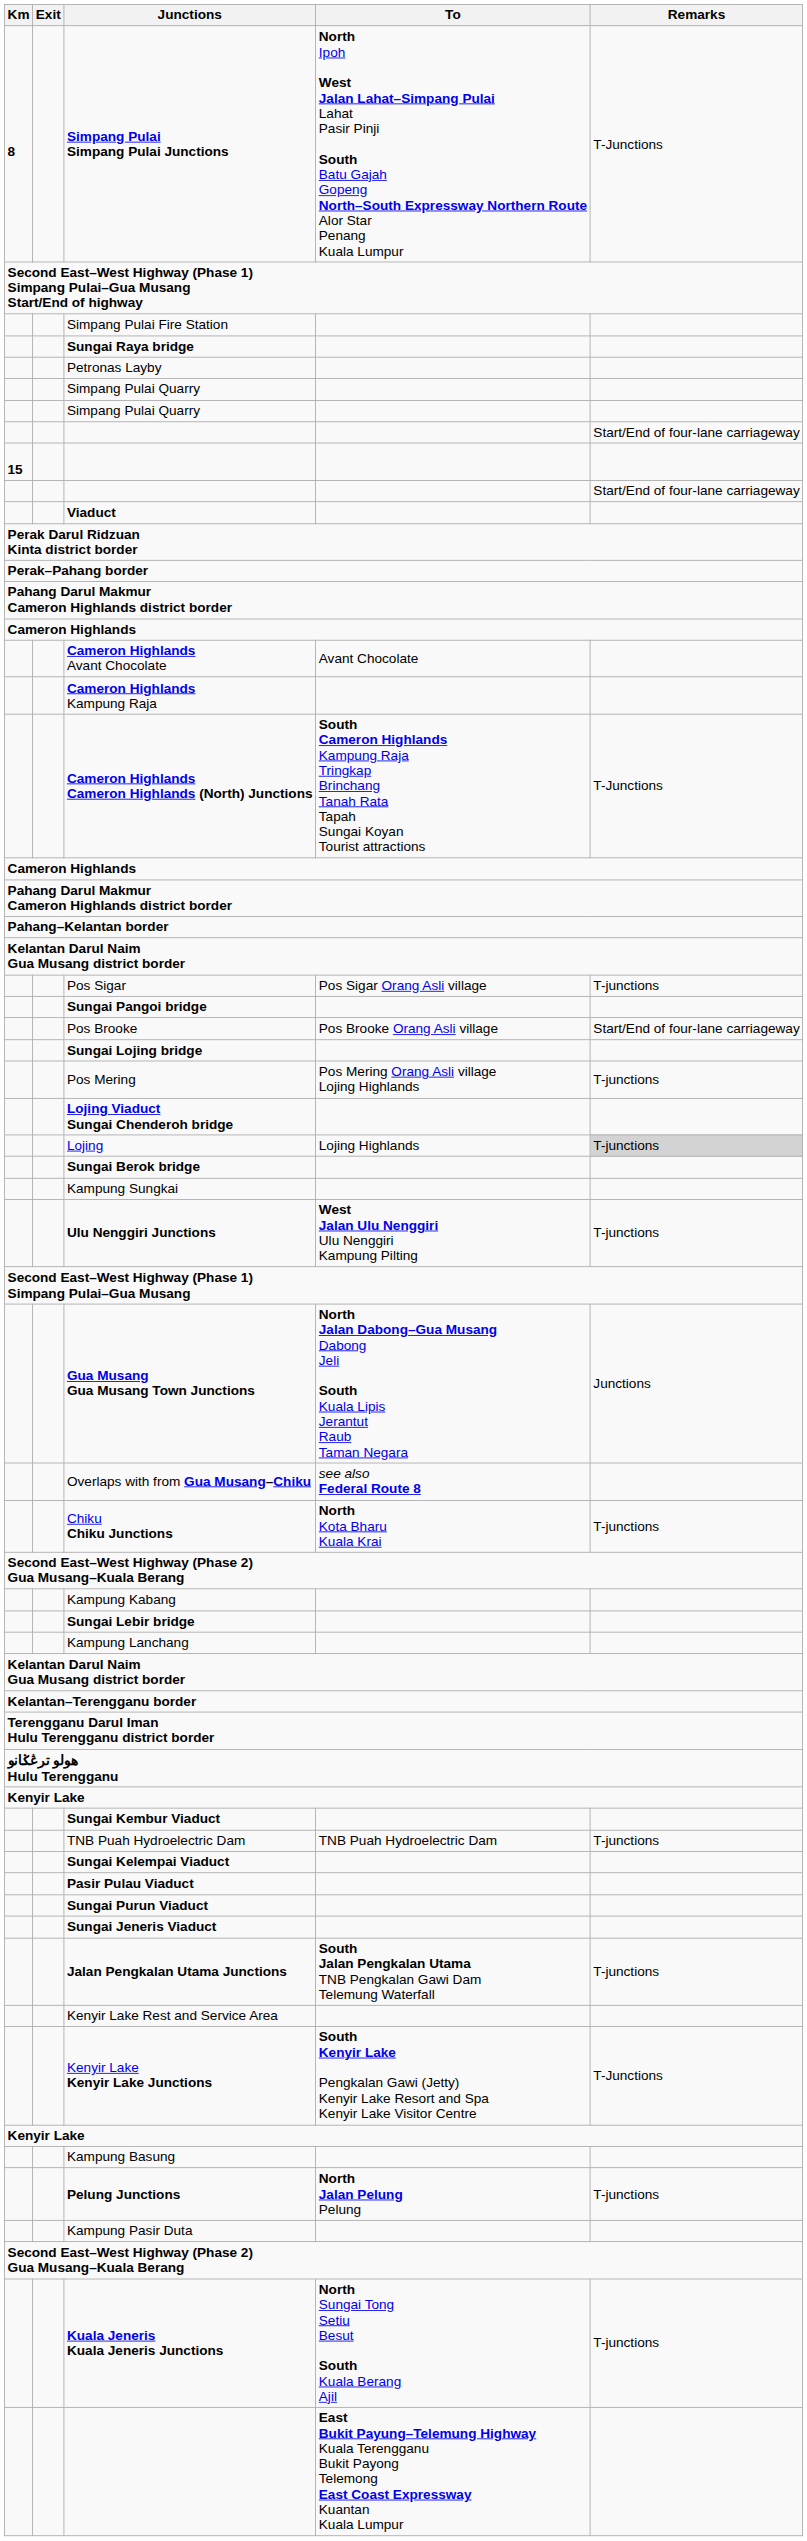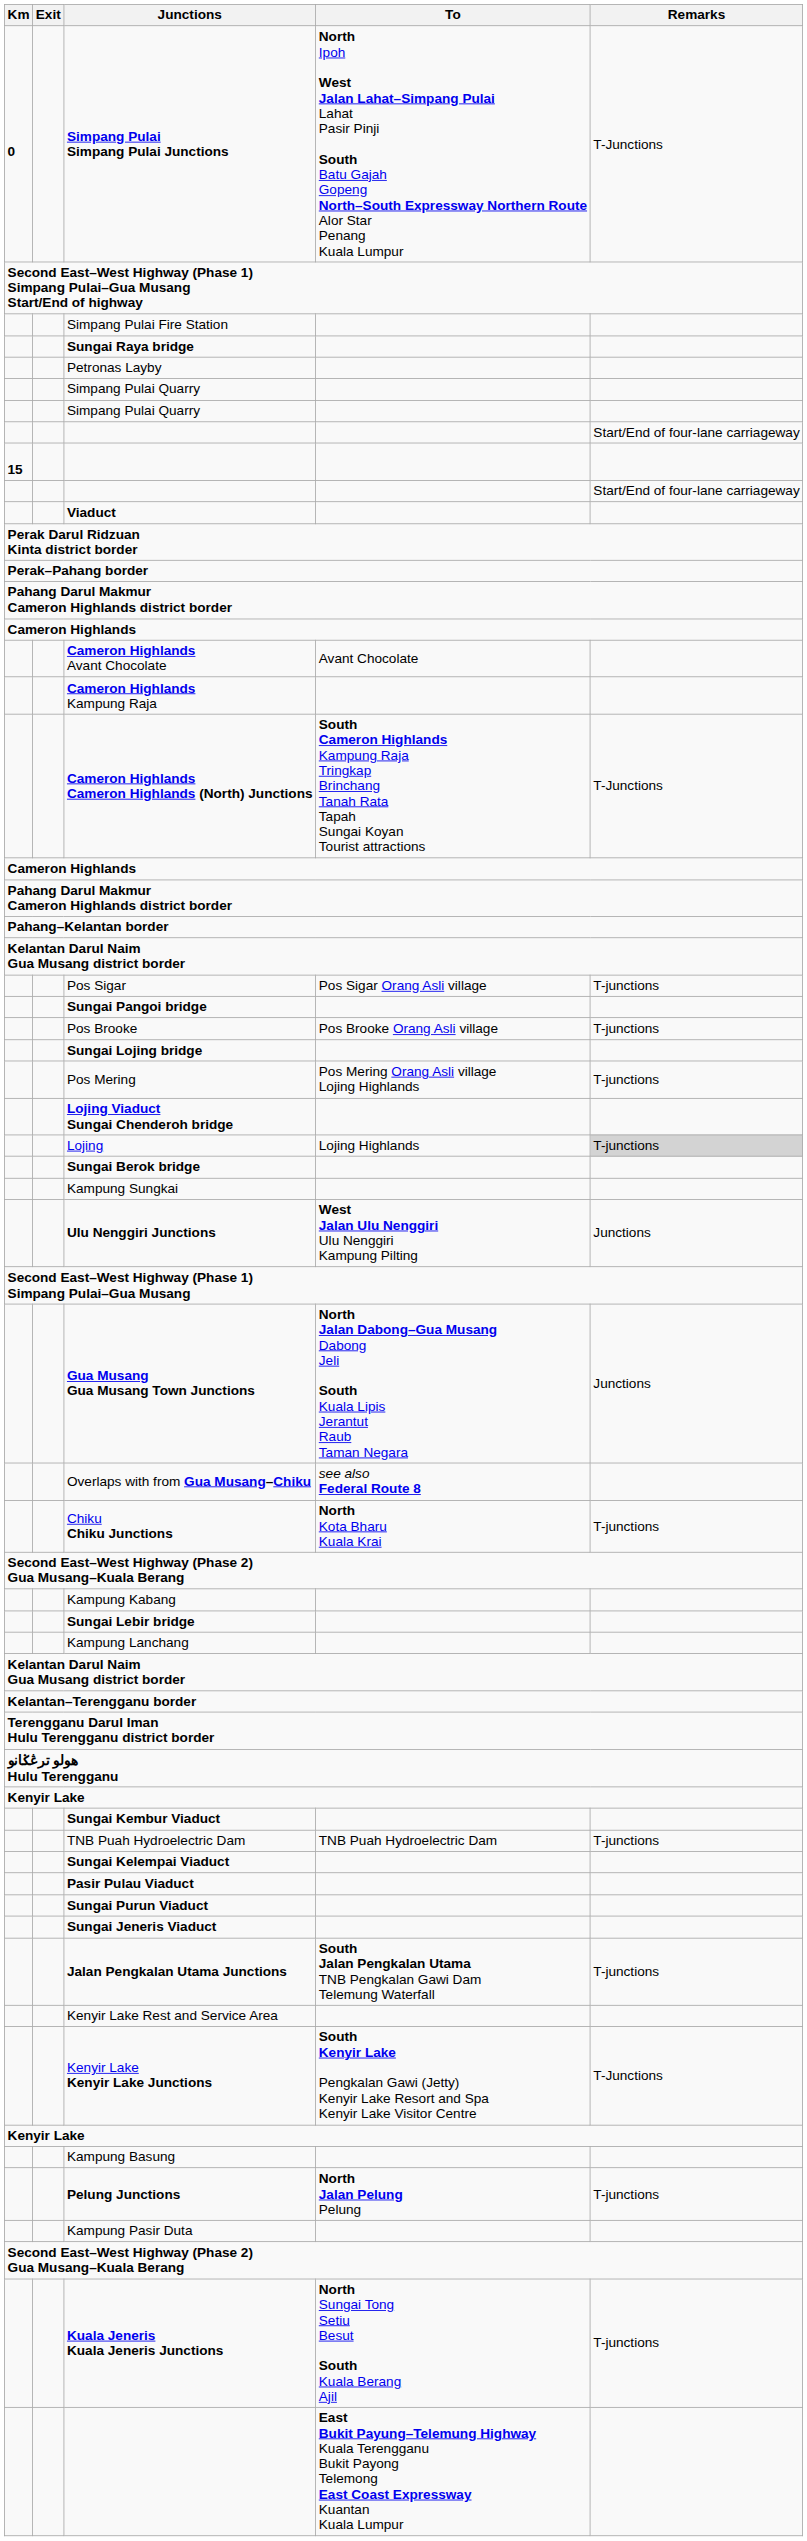Simpang Pulai Simpang Pulai Junctions | Km: 8 -> 0
Pos Brooke | Remarks: Start/End of four-lane carriageway -> T-junctions
Ulu Nenggiri Junctions | Remarks: T-junctions -> Junctions
